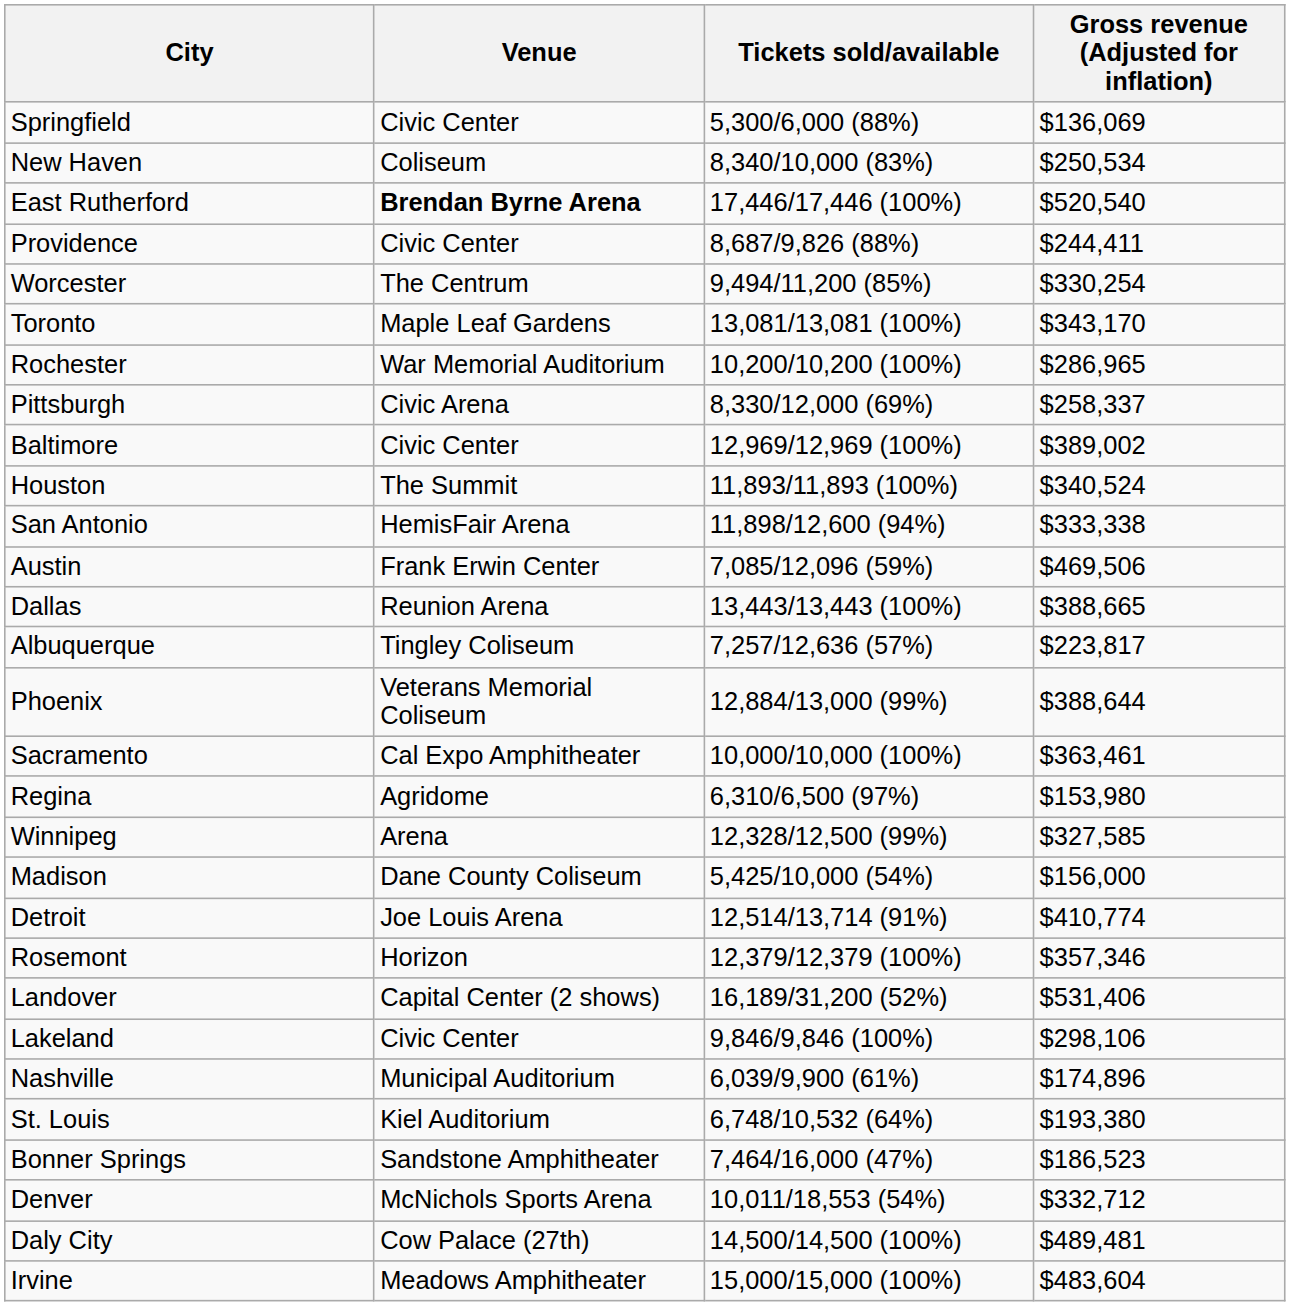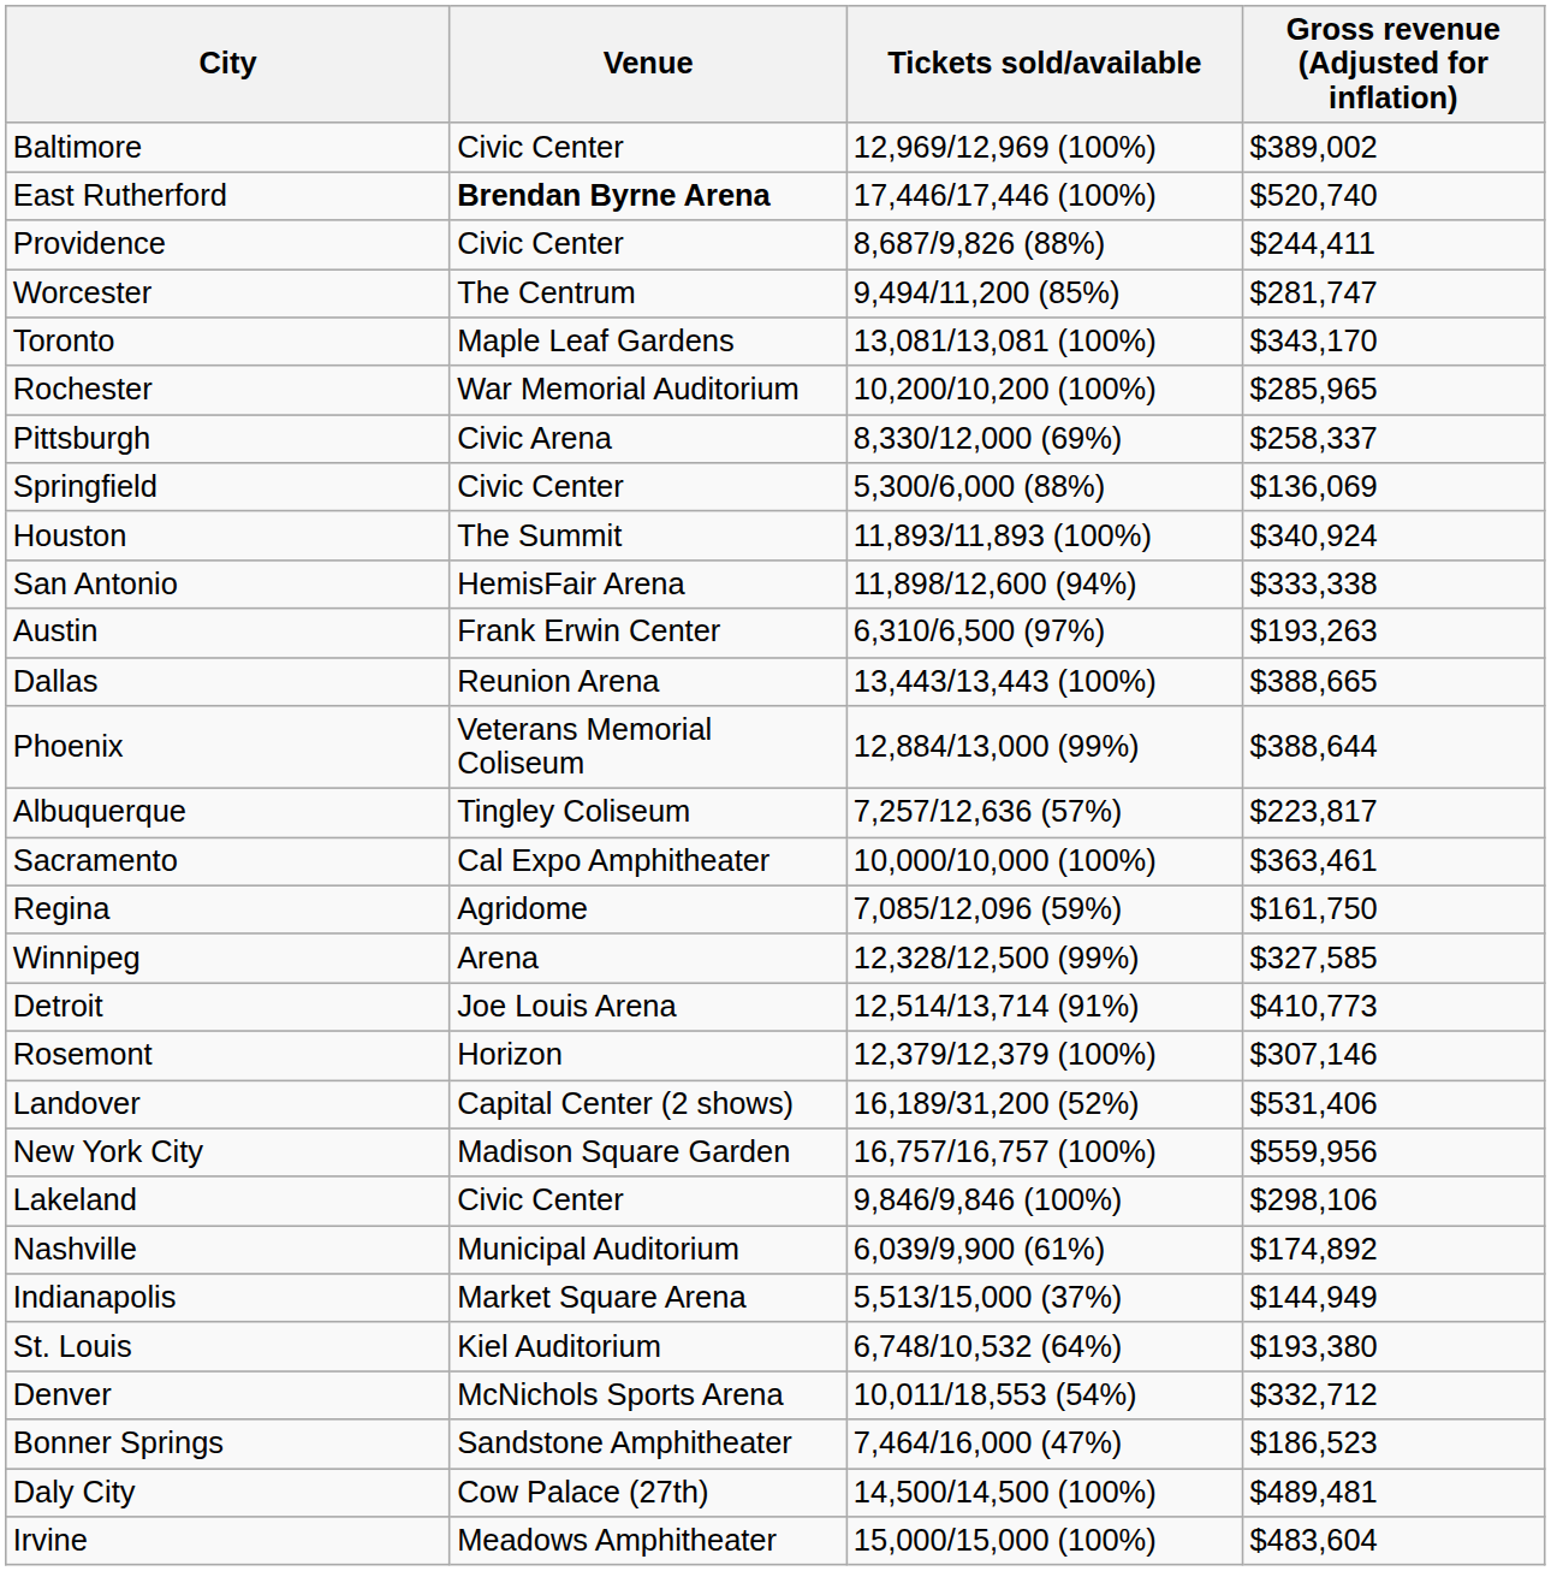rows swapped: Springfield <-> Baltimore
- row: New Haven | Coliseum | 8,340/10,000 (83%) | $250,534
East Rutherford | Gross revenue (Adjusted for inflation): $520,540 -> $520,740
Worcester | Gross revenue (Adjusted for inflation): $330,254 -> $281,747
Rochester | Gross revenue (Adjusted for inflation): $286,965 -> $285,965
Houston | Gross revenue (Adjusted for inflation): $340,524 -> $340,924
Austin | Tickets sold/available: 7,085/12,096 (59%) -> 6,310/6,500 (97%)
Austin | Gross revenue (Adjusted for inflation): $469,506 -> $193,263
rows swapped: Albuquerque <-> Phoenix
Regina | Tickets sold/available: 6,310/6,500 (97%) -> 7,085/12,096 (59%)
Regina | Gross revenue (Adjusted for inflation): $153,980 -> $161,750
- row: Madison | Dane County Coliseum | 5,425/10,000 (54%) | $156,000
Detroit | Gross revenue (Adjusted for inflation): $410,774 -> $410,773
Rosemont | Gross revenue (Adjusted for inflation): $357,346 -> $307,146
+ row: New York City | Madison Square Garden | 16,757/16,757 (100%) | $559,956
Nashville | Gross revenue (Adjusted for inflation): $174,896 -> $174,892
+ row: Indianapolis | Market Square Arena | 5,513/15,000 (37%) | $144,949
rows swapped: Bonner Springs <-> Denver
